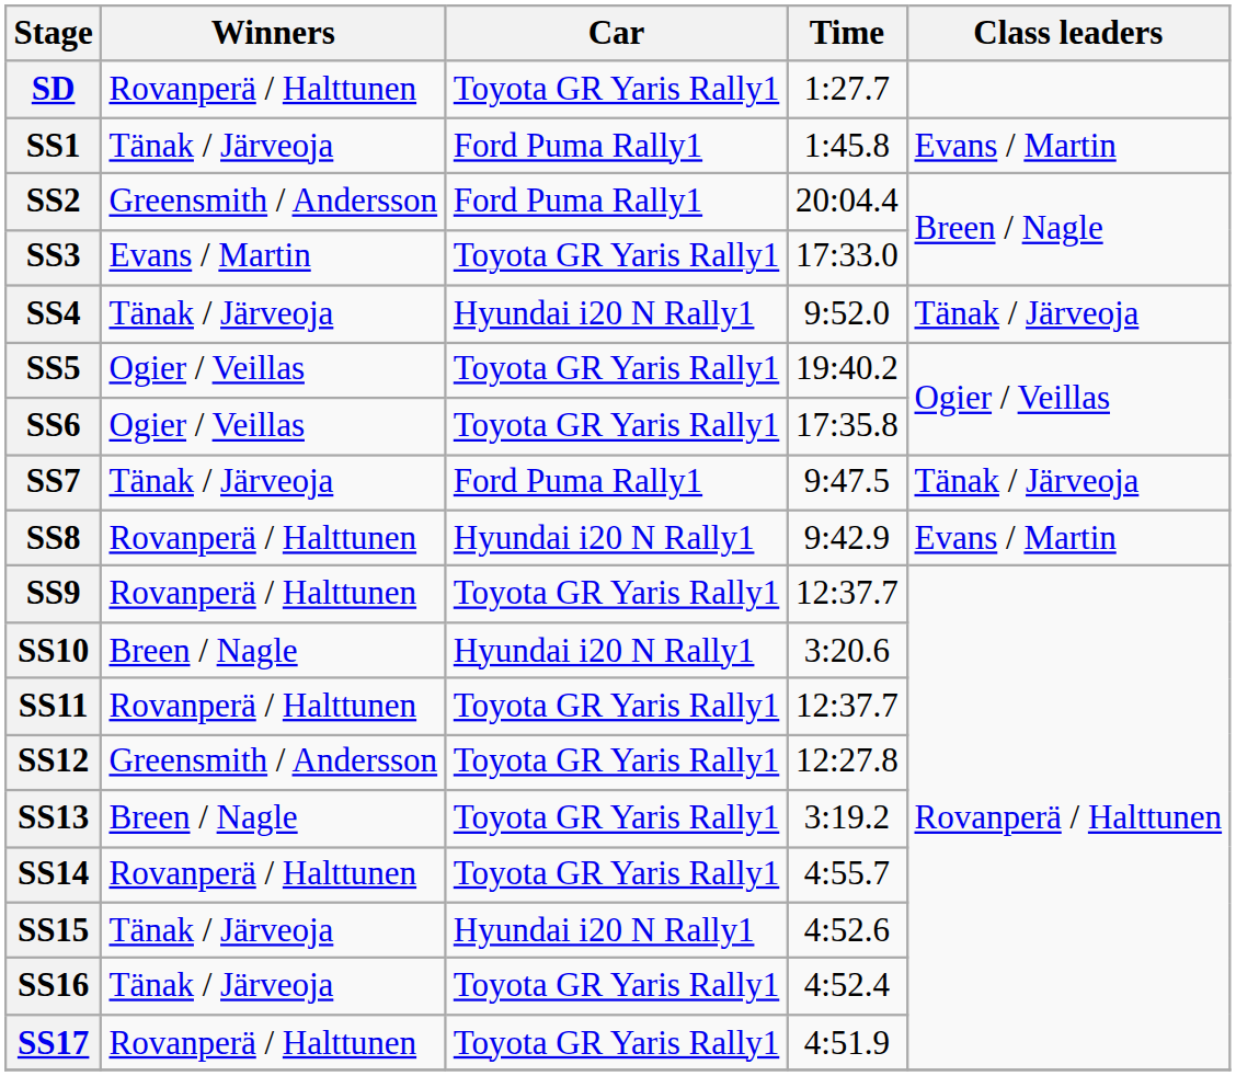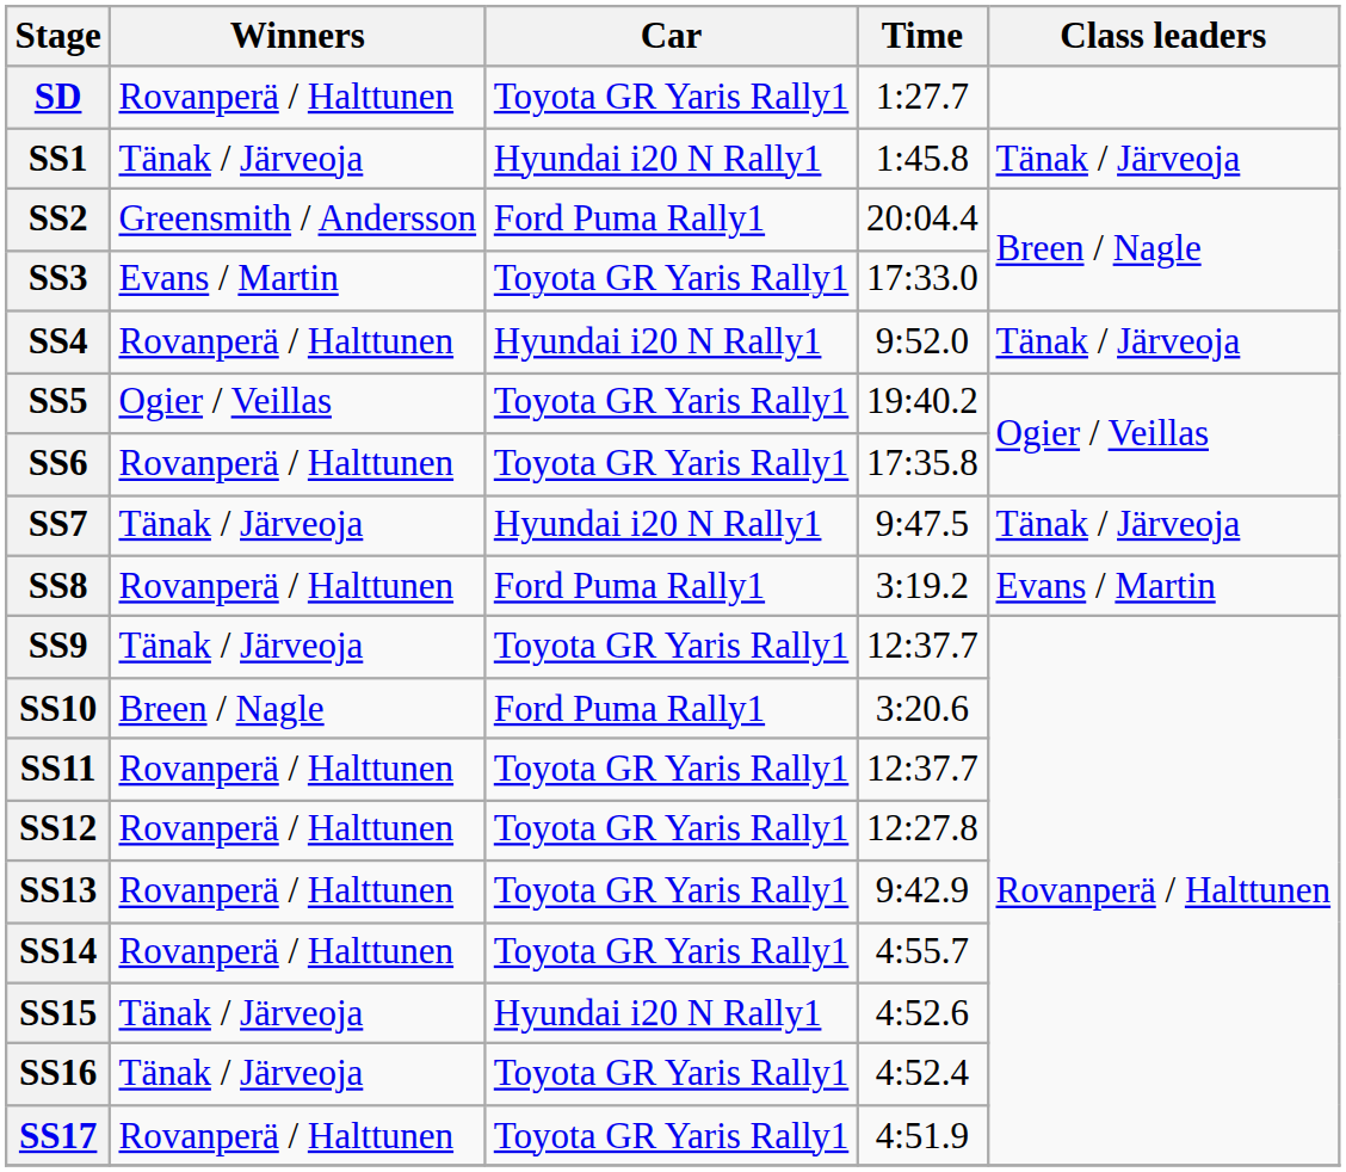SS1 | Car: Ford Puma Rally1 -> Hyundai i20 N Rally1
SS1 | Class leaders: Evans / Martin -> Tänak / Järveoja
SS4 | Winners: Tänak / Järveoja -> Rovanperä / Halttunen
SS6 | Winners: Ogier / Veillas -> Rovanperä / Halttunen
SS7 | Car: Ford Puma Rally1 -> Hyundai i20 N Rally1
SS8 | Car: Hyundai i20 N Rally1 -> Ford Puma Rally1
SS8 | Time: 9:42.9 -> 3:19.2
SS9 | Winners: Rovanperä / Halttunen -> Tänak / Järveoja
SS10 | Car: Hyundai i20 N Rally1 -> Ford Puma Rally1
SS12 | Winners: Greensmith / Andersson -> Rovanperä / Halttunen
SS13 | Winners: Breen / Nagle -> Rovanperä / Halttunen
SS13 | Time: 3:19.2 -> 9:42.9
